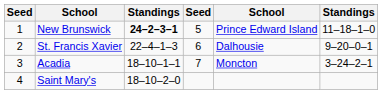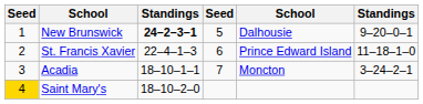New Brunswick | column 5: Prince Edward Island -> Dalhousie
New Brunswick | column 6: 11–18–1–0 -> 9–20–0–1
St. Francis Xavier | column 5: Dalhousie -> Prince Edward Island
St. Francis Xavier | column 6: 9–20–0–1 -> 11–18–1–0
Saint Mary's | column 1: no background -> gold background
